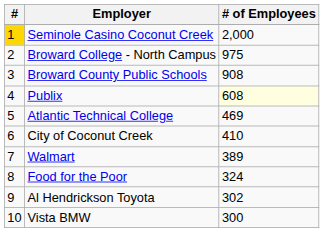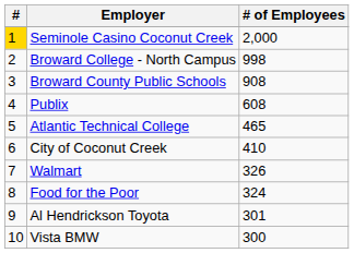Broward College - North Campus | # of Employees: 975 -> 998
Publix | # of Employees: lightyellow background -> no background
Atlantic Technical College | # of Employees: 469 -> 465
Walmart | # of Employees: 389 -> 326
Al Hendrickson Toyota | # of Employees: 302 -> 301
